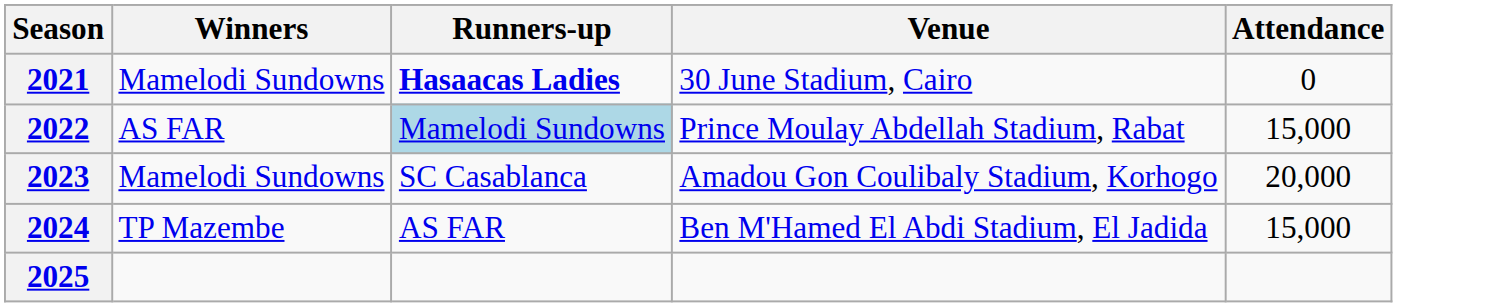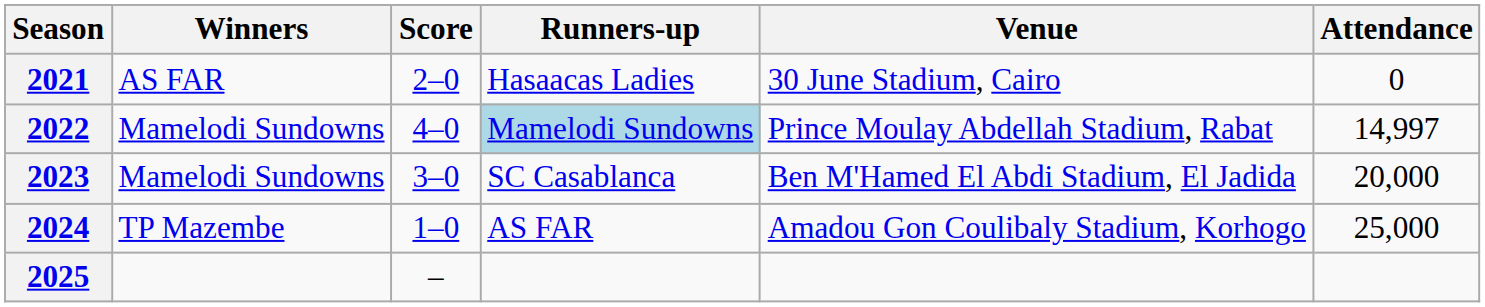+ column: Score | 2–0 | 4–0 | 3–0 | 1–0 | –
2021 | Winners: Mamelodi Sundowns -> AS FAR
2021 | Runners-up: bold -> normal
2022 | Winners: AS FAR -> Mamelodi Sundowns
2022 | Attendance: 15,000 -> 14,997
2023 | Venue: Amadou Gon Coulibaly Stadium, Korhogo -> Ben M'Hamed El Abdi Stadium, El Jadida
2024 | Venue: Ben M'Hamed El Abdi Stadium, El Jadida -> Amadou Gon Coulibaly Stadium, Korhogo
2024 | Attendance: 15,000 -> 25,000
